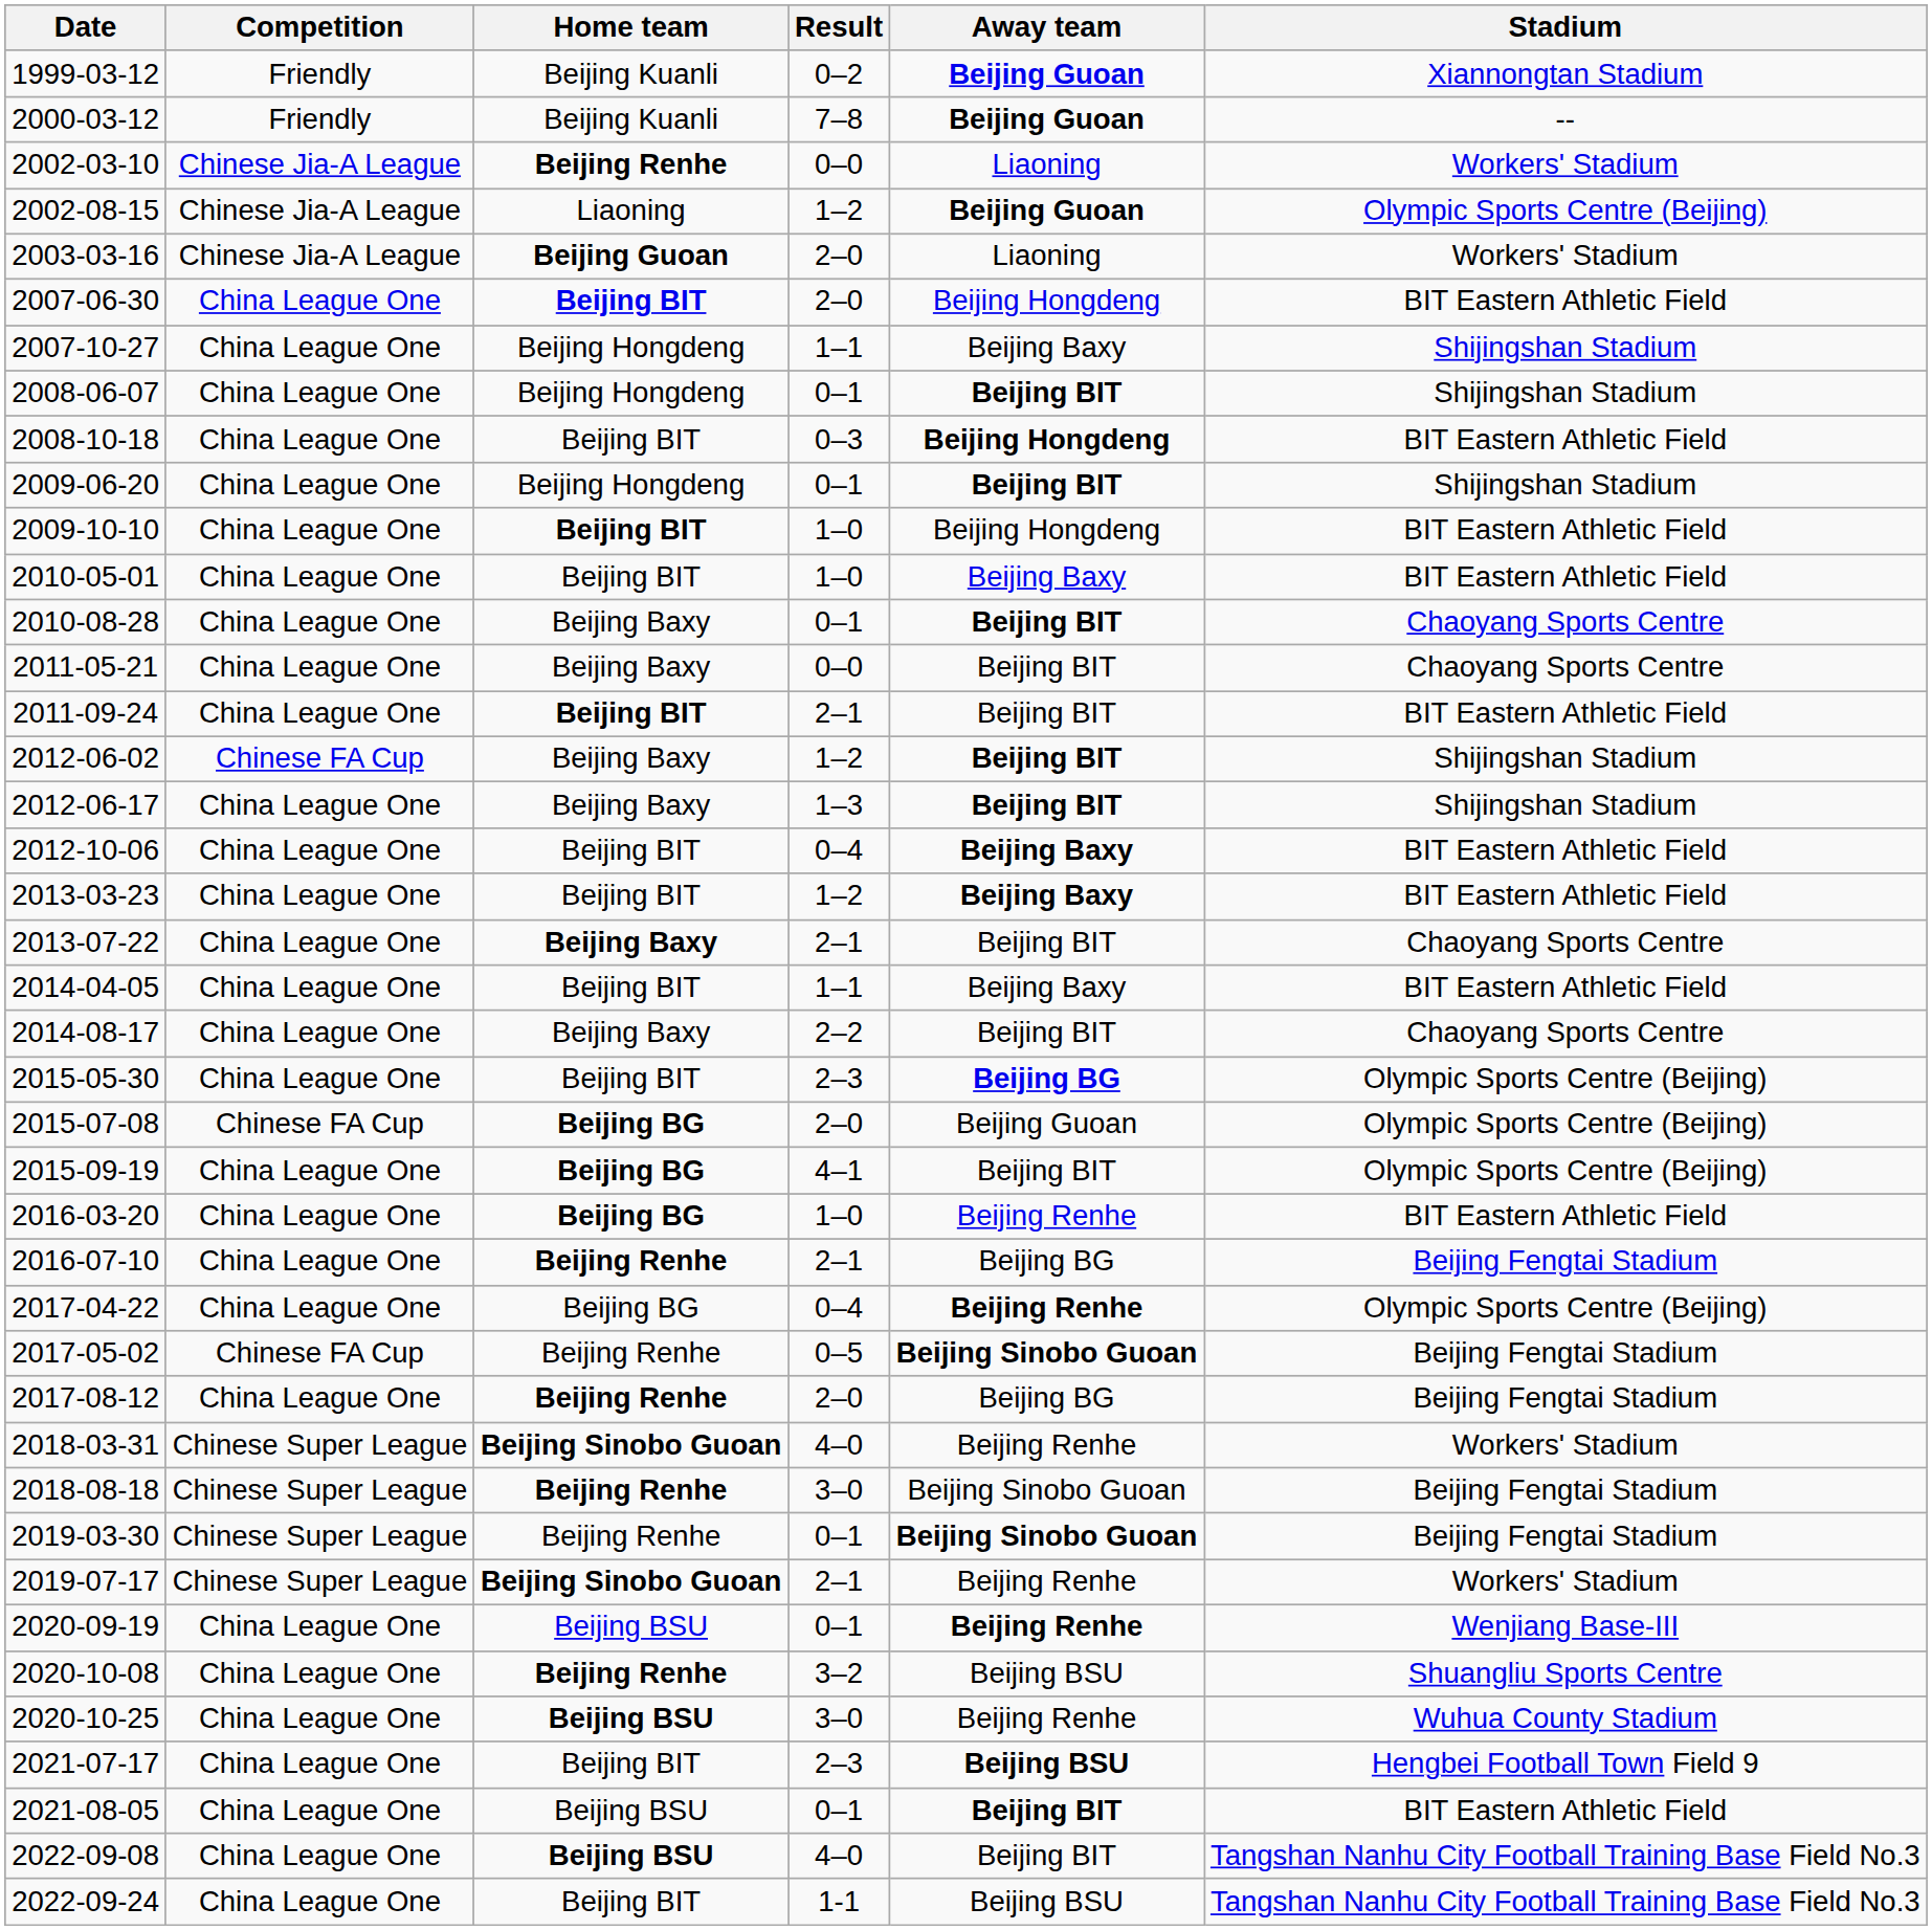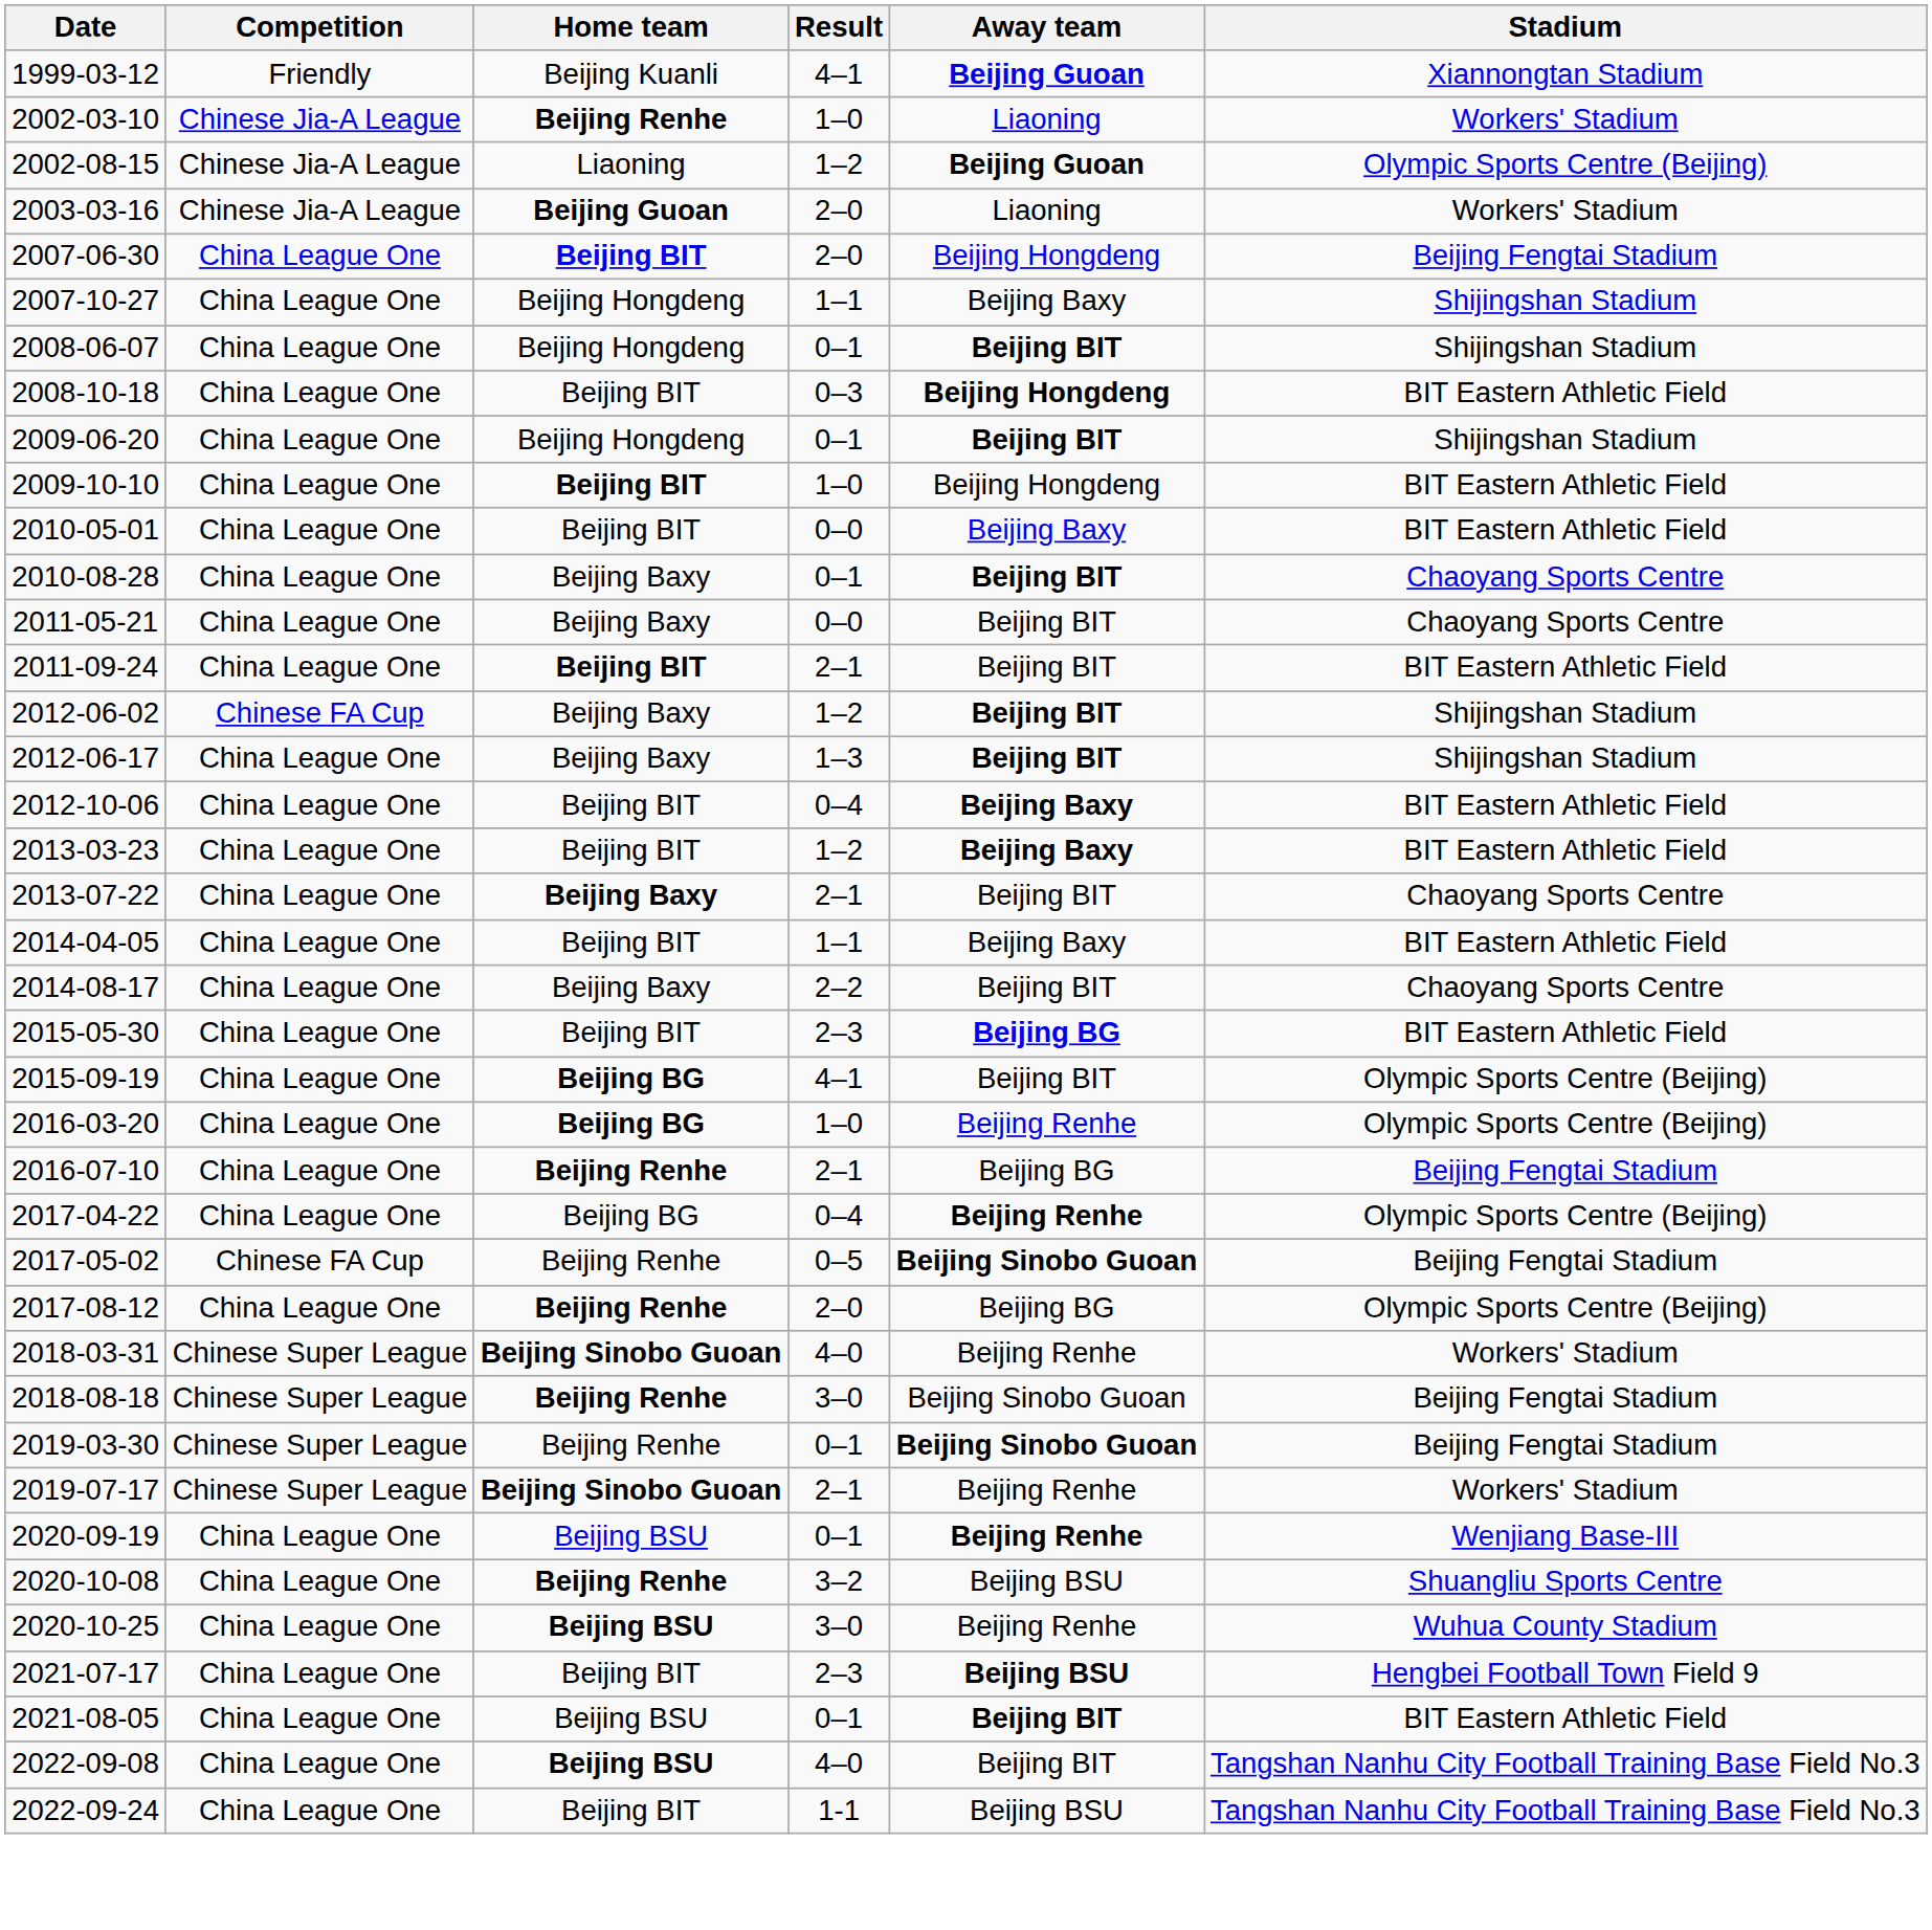1999-03-12 | Result: 0–2 -> 4–1
- row: 2000-03-12 | Friendly | Beijing Kuanli | 7–8 | Beijing Guoan | --
2002-03-10 | Result: 0–0 -> 1–0
2007-06-30 | Stadium: BIT Eastern Athletic Field -> Beijing Fengtai Stadium
2010-05-01 | Result: 1–0 -> 0–0
2015-05-30 | Stadium: Olympic Sports Centre (Beijing) -> BIT Eastern Athletic Field
- row: 2015-07-08 | Chinese FA Cup | Beijing BG | 2–0 | Beijing Guoan | Olympic Sports Centre (Beijing)
2016-03-20 | Stadium: BIT Eastern Athletic Field -> Olympic Sports Centre (Beijing)
2017-08-12 | Stadium: Beijing Fengtai Stadium -> Olympic Sports Centre (Beijing)
